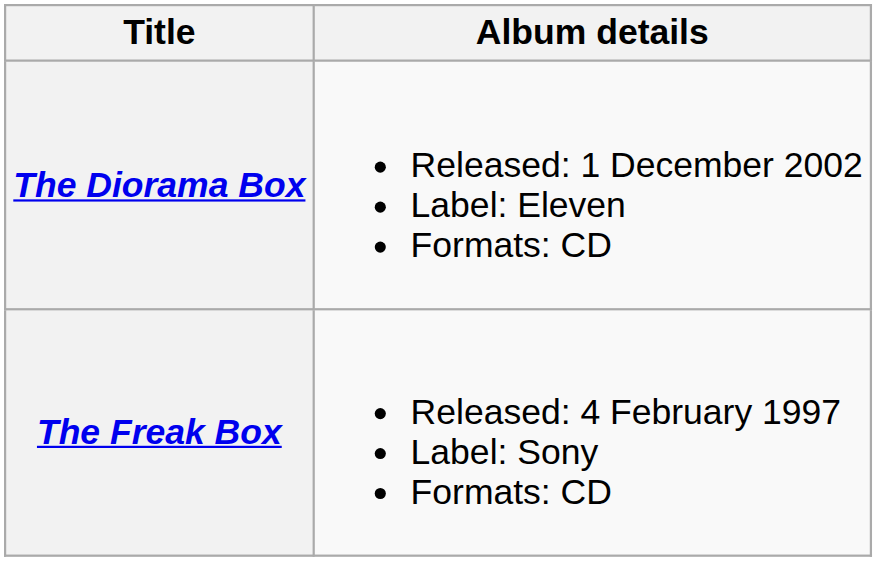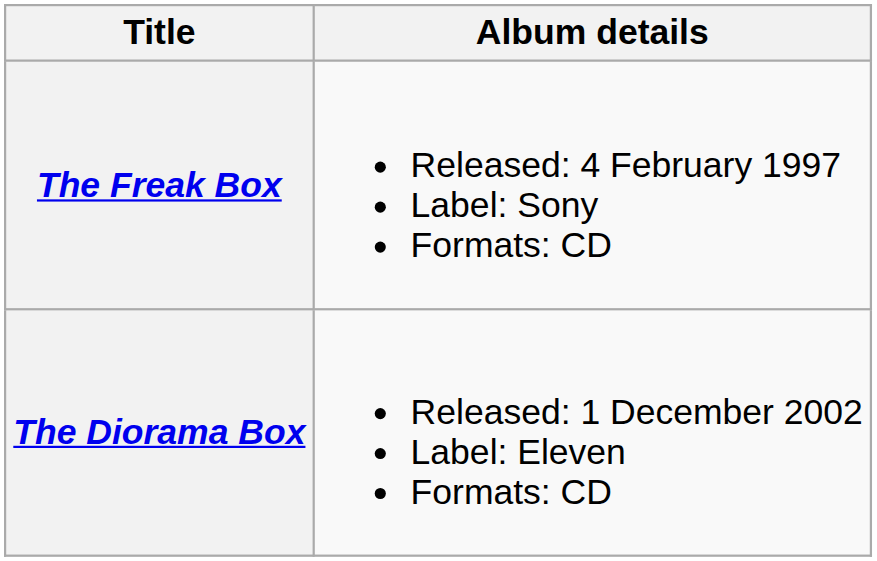rows swapped: The Freak Box <-> The Diorama Box
